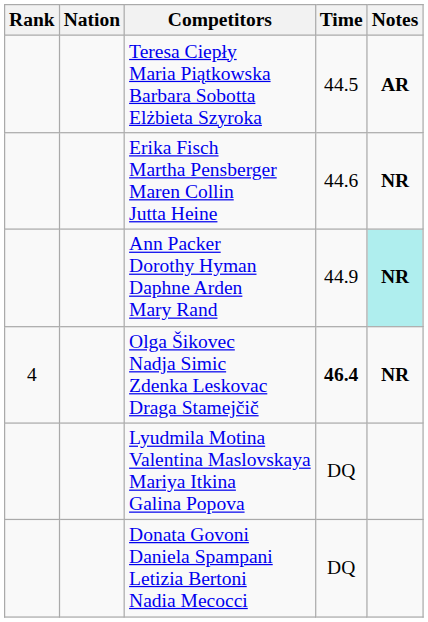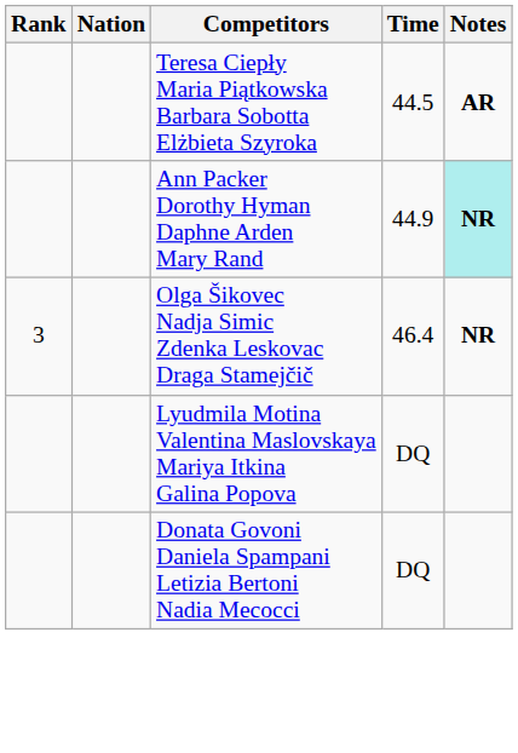- row: Erika Fisch Martha Pensberger Maren Collin Jutta Heine | 44.6 | NR
Olga Šikovec Nadja Simic Zdenka Leskovac Draga Stamejčič | Rank: 4 -> 3
Olga Šikovec Nadja Simic Zdenka Leskovac Draga Stamejčič | Time: bold -> normal
